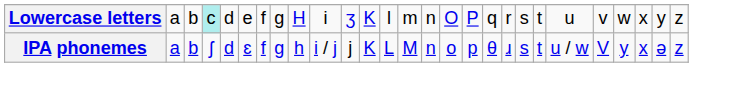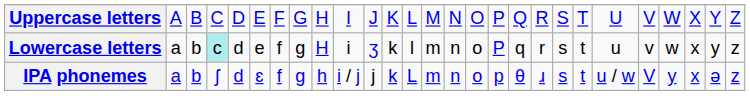+ row: Uppercase letters | A | B | C | D | E | F | G | H | I | J | K | L | M | N | O | P | Q | R | S | T | U | V | W | X | Y | Z
Lowercase letters | column 12: K -> k
Lowercase letters | column 16: O -> o
IPA phonemes | column 12: K -> k
IPA phonemes | column 14: M -> m
